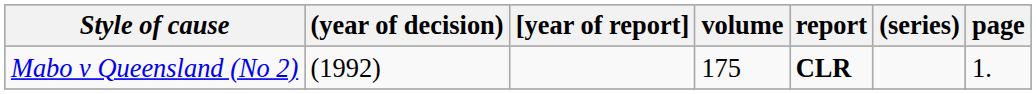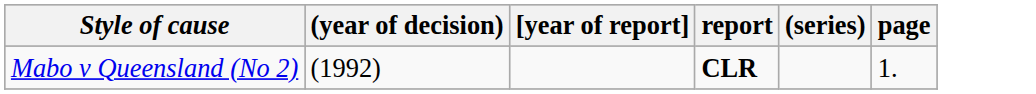- column: volume | 175
